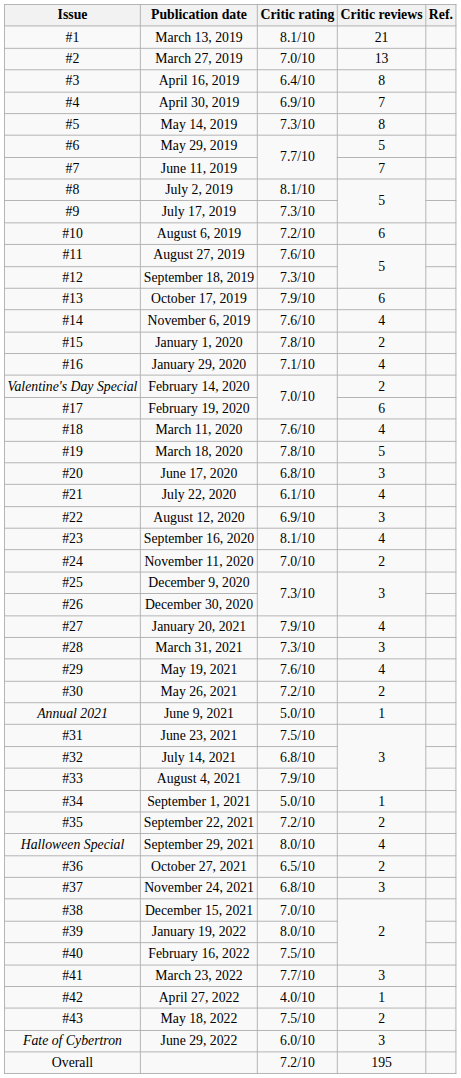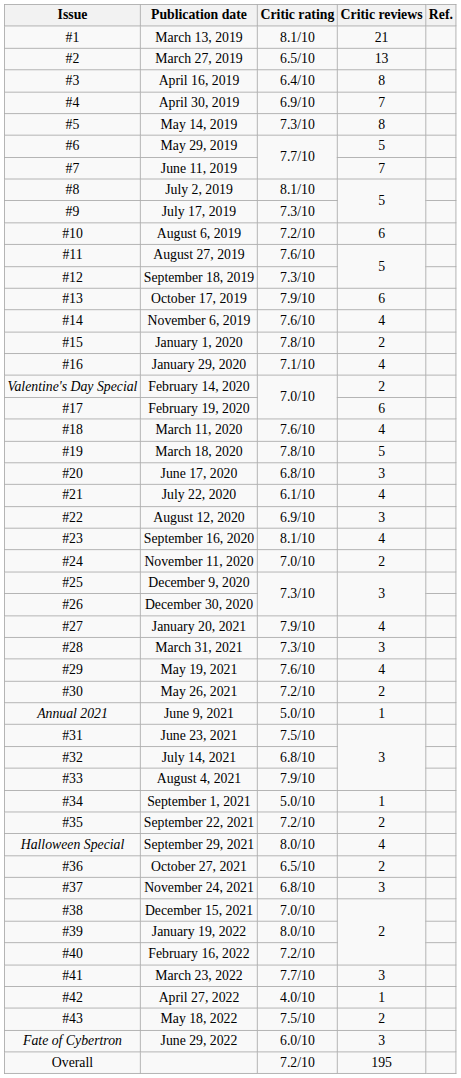March 27, 2019 | Critic rating: 7.0/10 -> 6.5/10
February 16, 2022 | Critic rating: 7.5/10 -> 7.2/10
